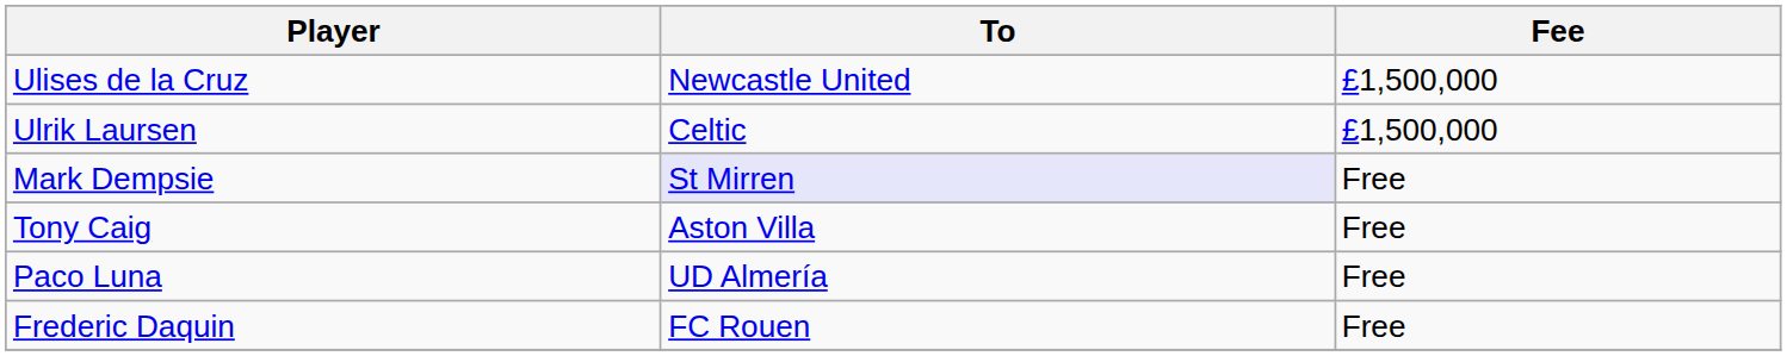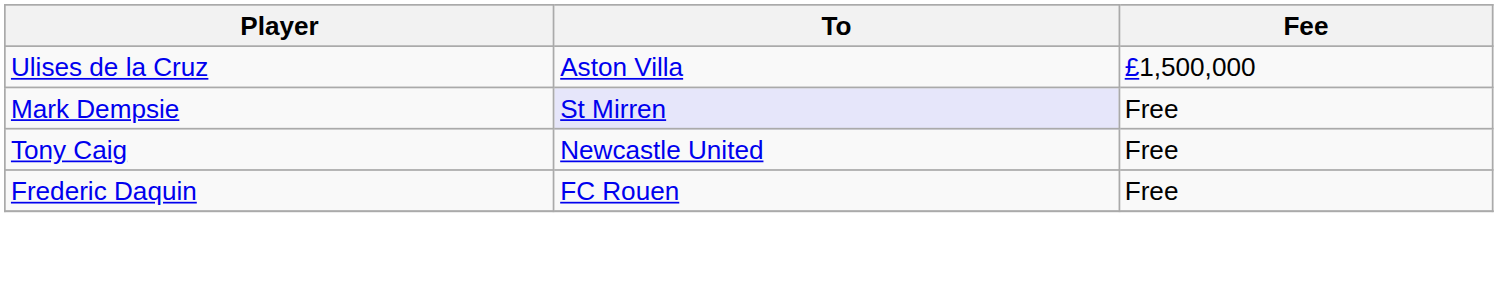Ulises de la Cruz | To: Newcastle United -> Aston Villa
- row: Ulrik Laursen | Celtic | £1,500,000
Tony Caig | To: Aston Villa -> Newcastle United
- row: Paco Luna | UD Almería | Free
